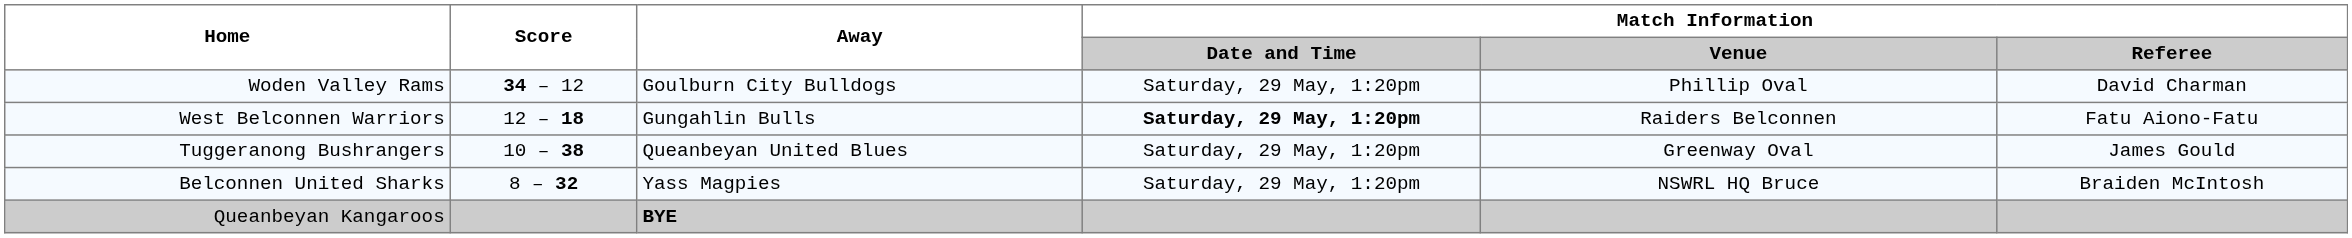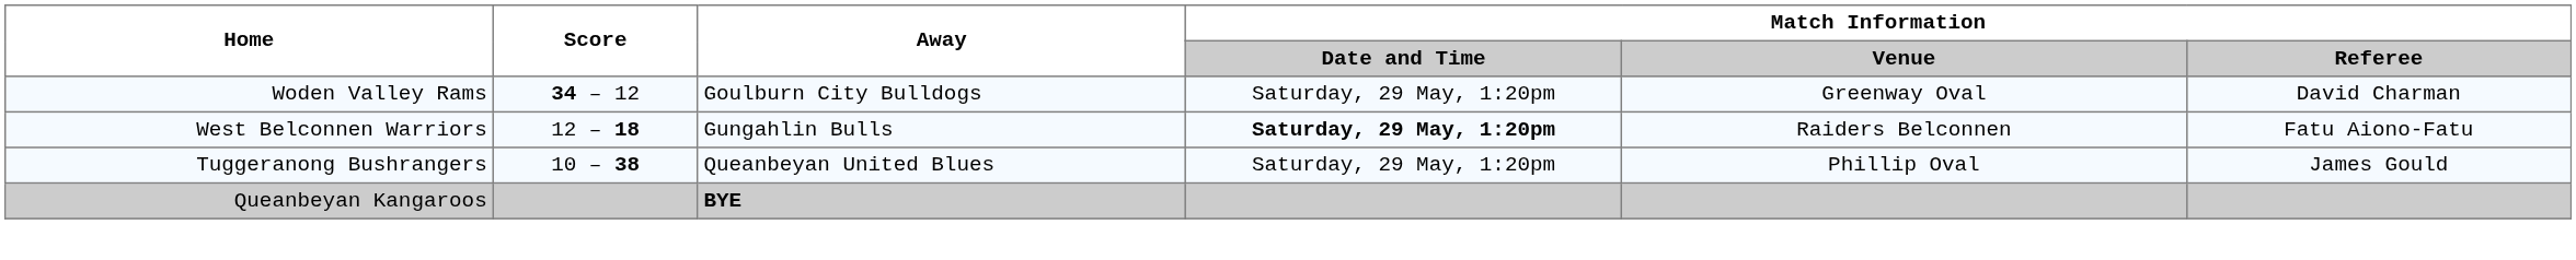Woden Valley Rams | Match Information / Venue: Phillip Oval -> Greenway Oval
Tuggeranong Bushrangers | Match Information / Venue: Greenway Oval -> Phillip Oval
- row: Belconnen United Sharks | 8 – 32 | Yass Magpies | Saturday, 29 May, 1:20pm | NSWRL HQ Bruce | Braiden McIntosh
